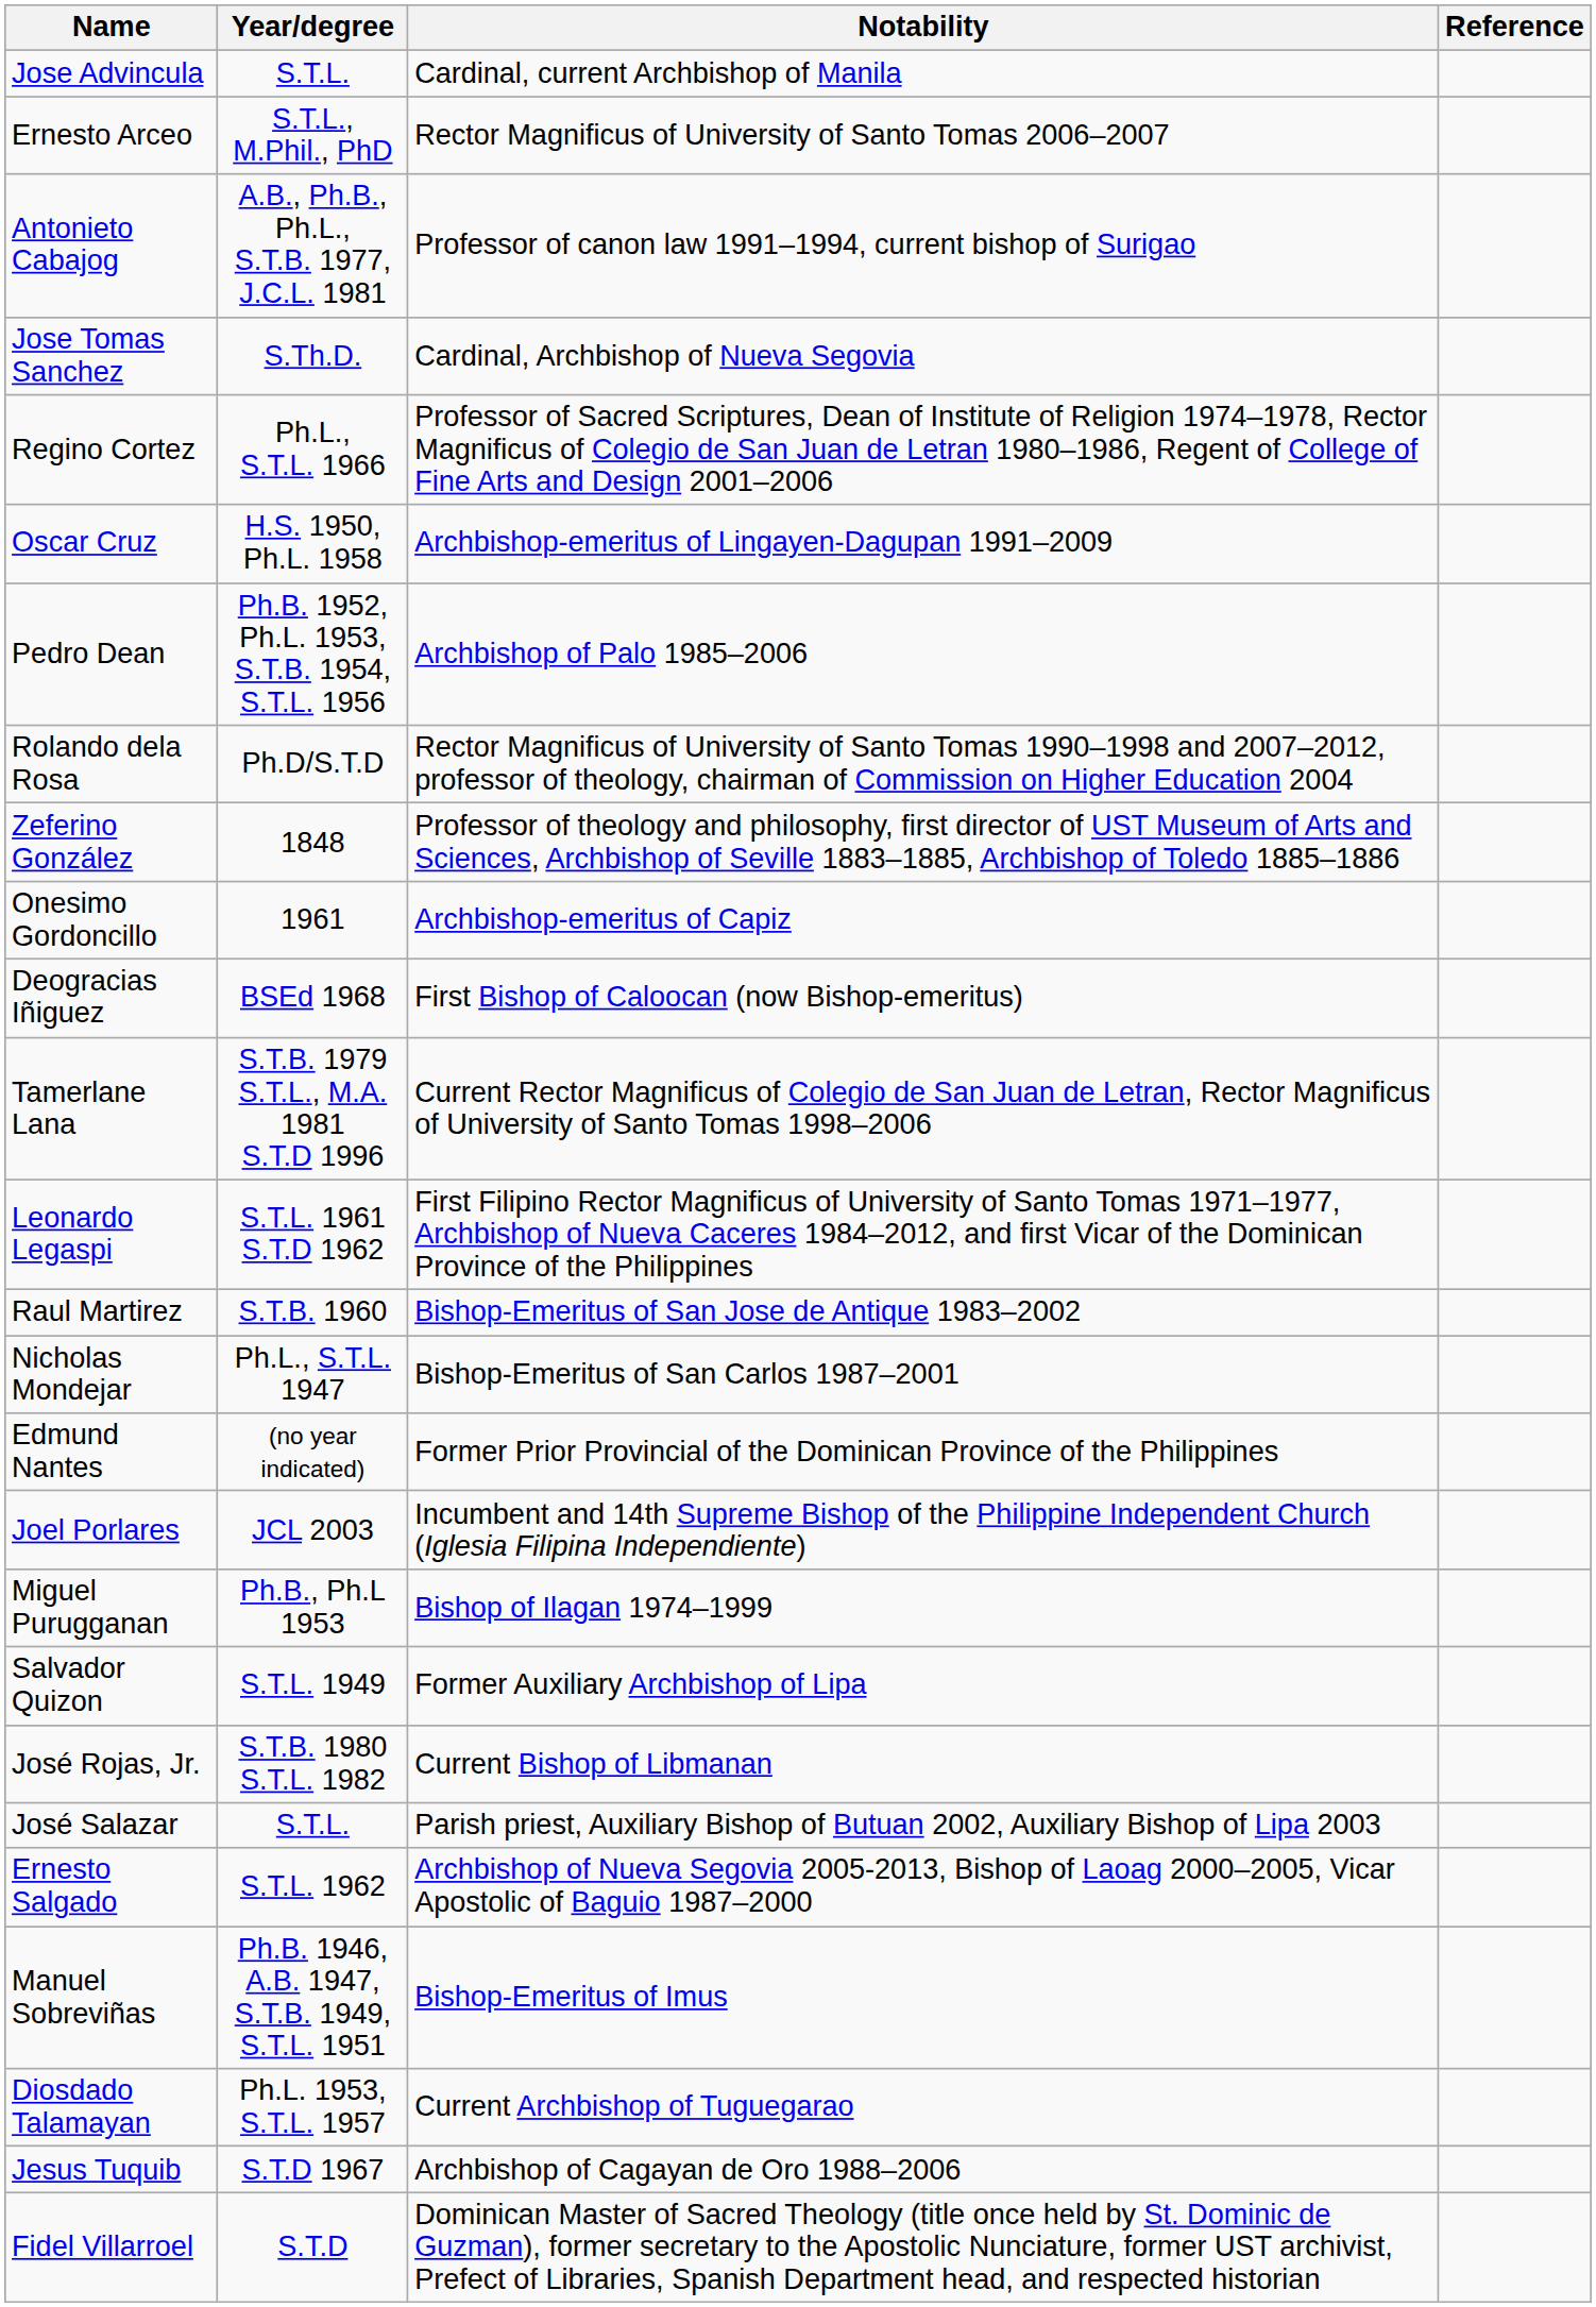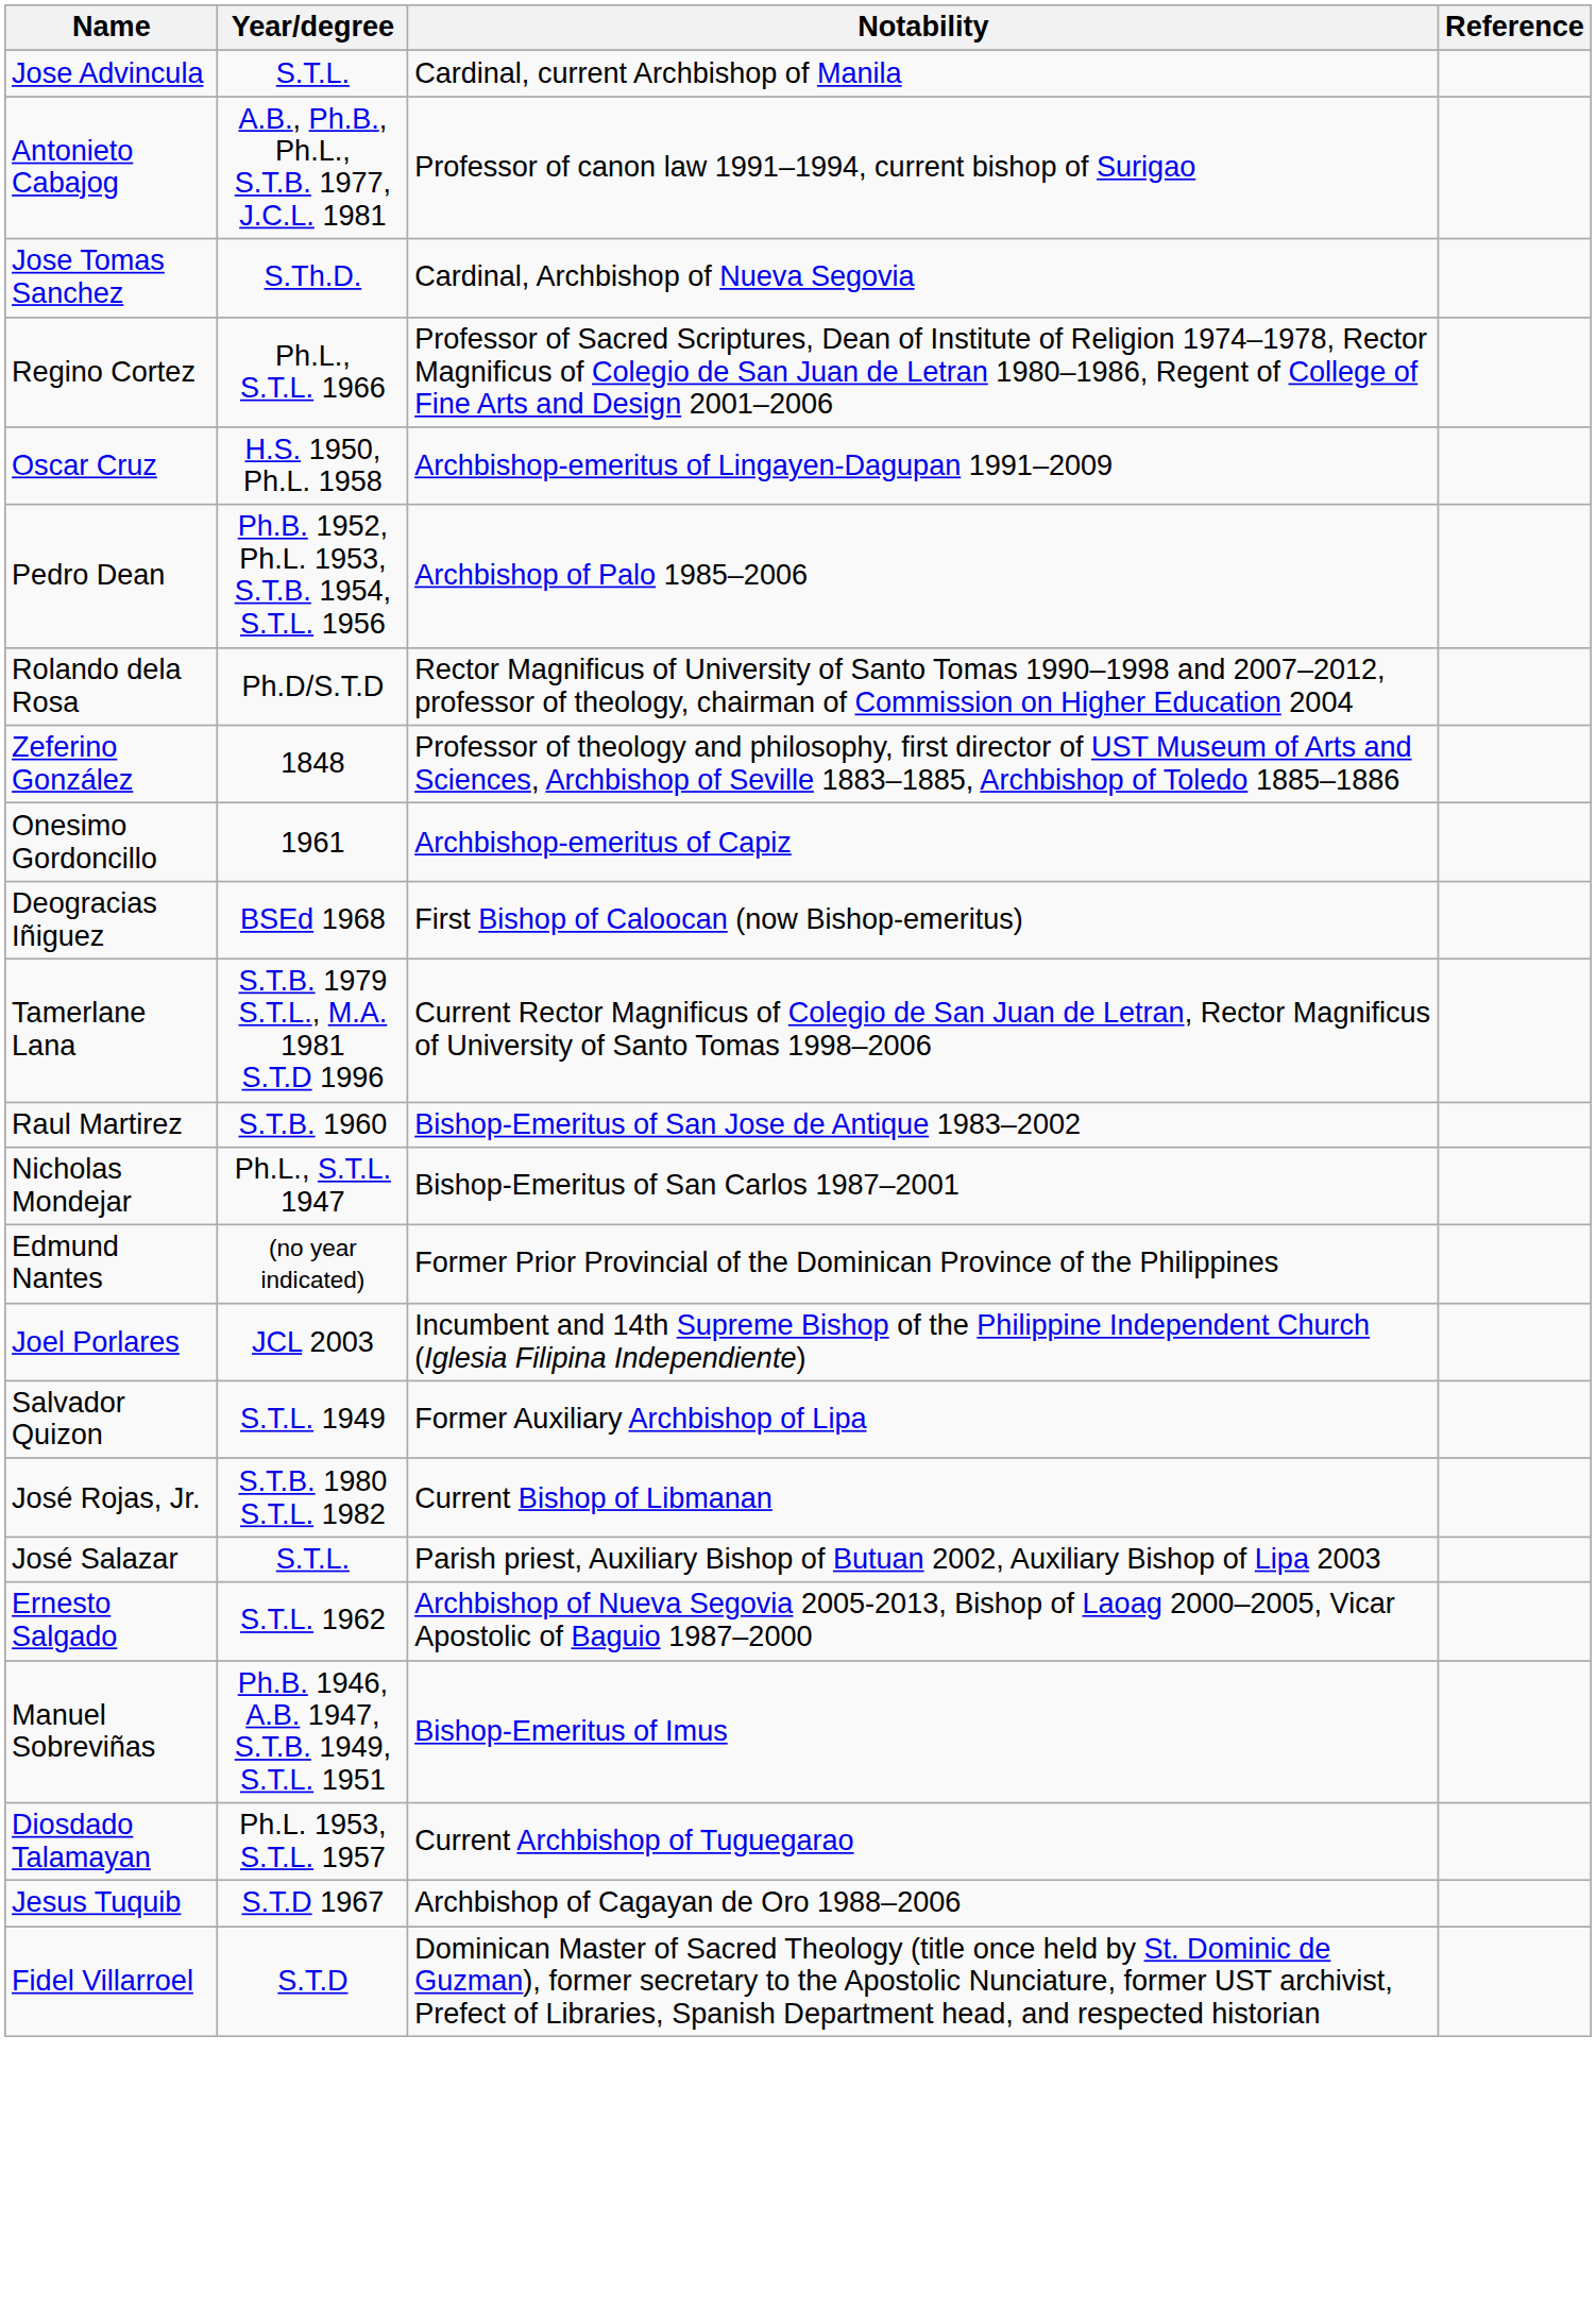- row: Ernesto Arceo | S.T.L., M.Phil., PhD | Rector Magnificus of University of Santo Tomas 2006–2007
- row: Leonardo Legaspi | S.T.L. 1961 S.T.D 1962 | First Filipino Rector Magnificus of University of Santo Tomas 1971–1977, Archbishop of Nueva Caceres 1984–2012, and first Vicar of the Dominican Province of the Philippines
- row: Miguel Purugganan | Ph.B., Ph.L 1953 | Bishop of Ilagan 1974–1999
